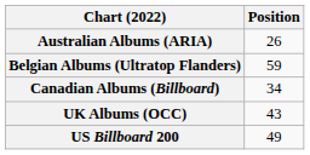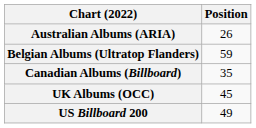Canadian Albums (Billboard) | Position: 34 -> 35
UK Albums (OCC) | Position: 43 -> 45
